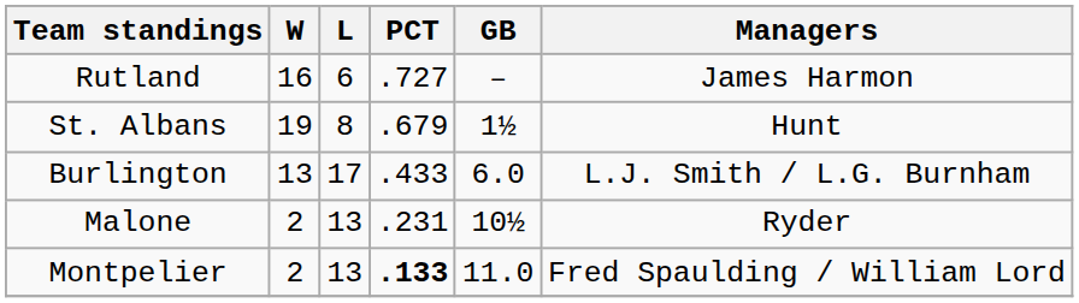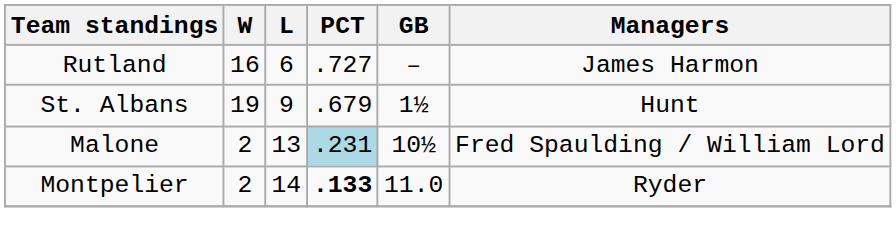St. Albans | L: 8 -> 9
- row: Burlington | 13 | 17 | .433 | 6.0 | L.J. Smith / L.G. Burnham
Malone | PCT: no background -> lightblue background
Malone | Managers: Ryder -> Fred Spaulding / William Lord
Montpelier | L: 13 -> 14
Montpelier | Managers: Fred Spaulding / William Lord -> Ryder
